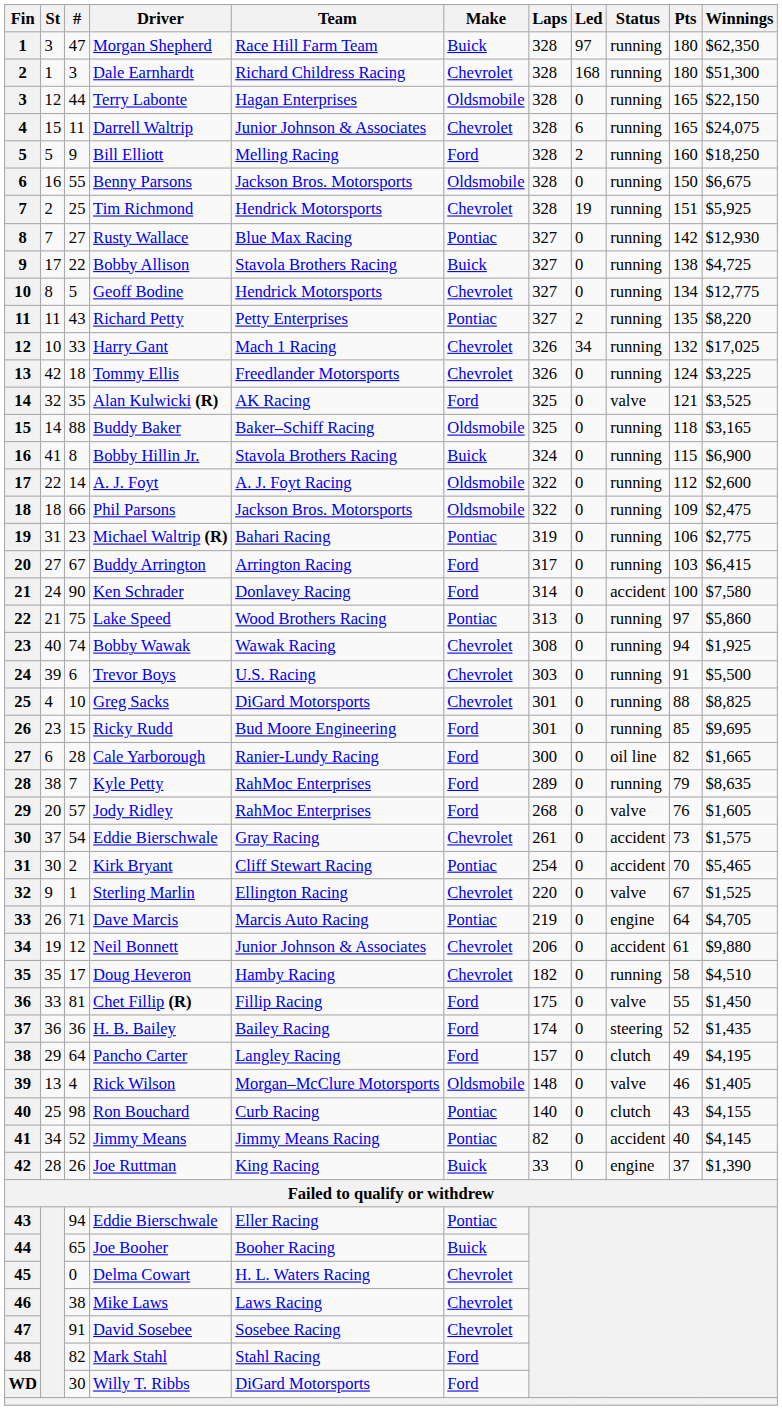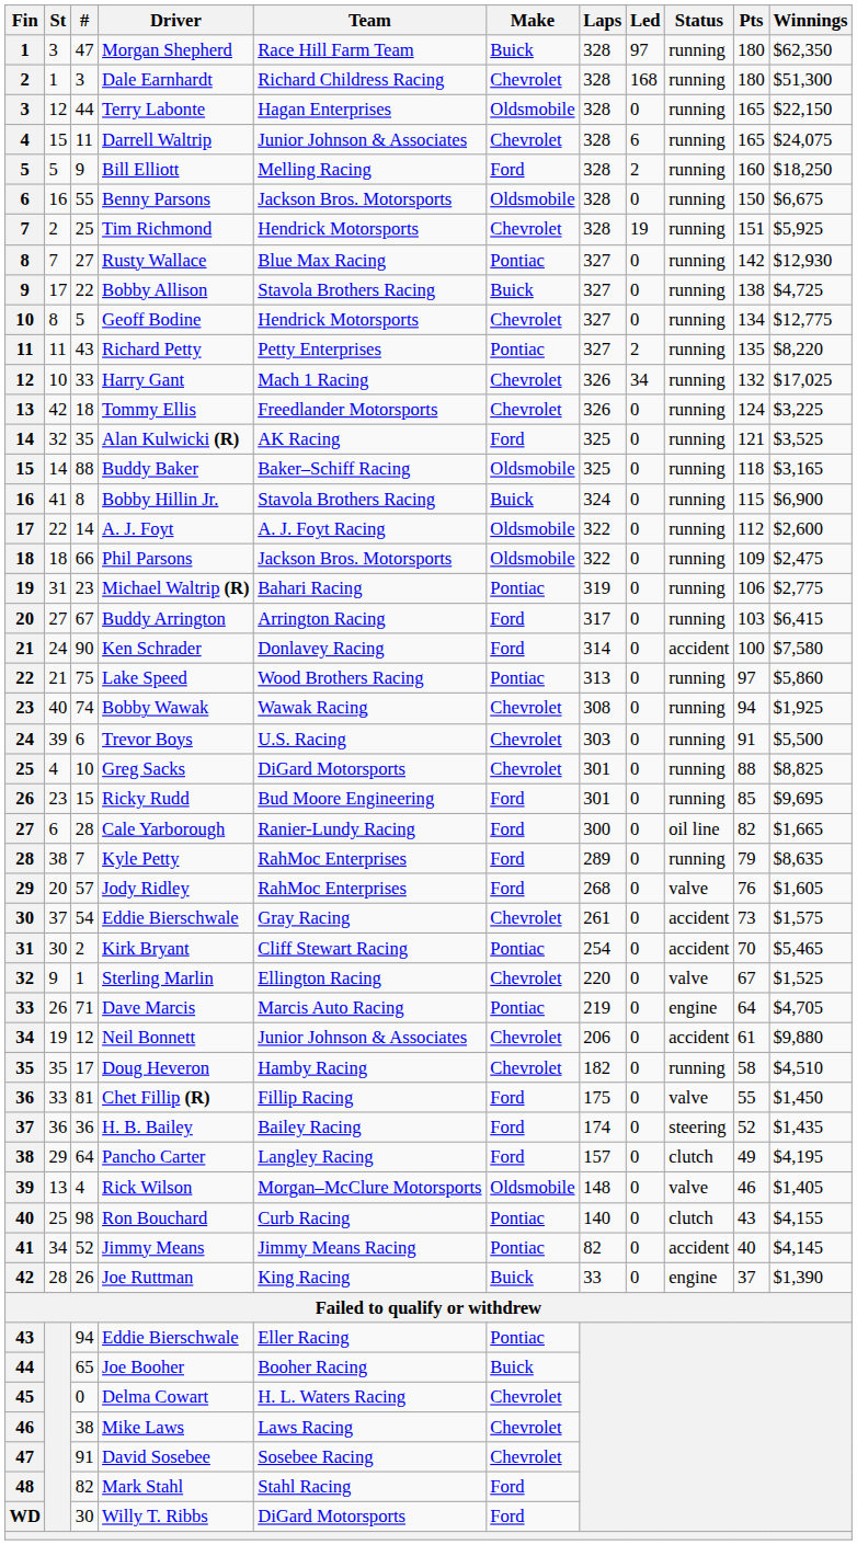Alan Kulwicki (R) | Status: valve -> running
